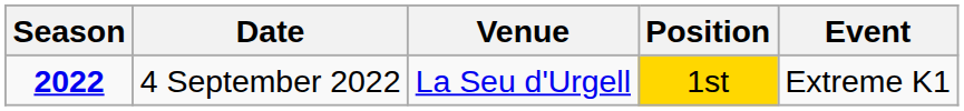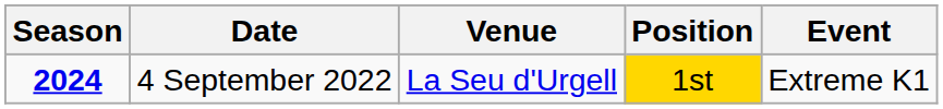4 September 2022 | Season: 2022 -> 2024
